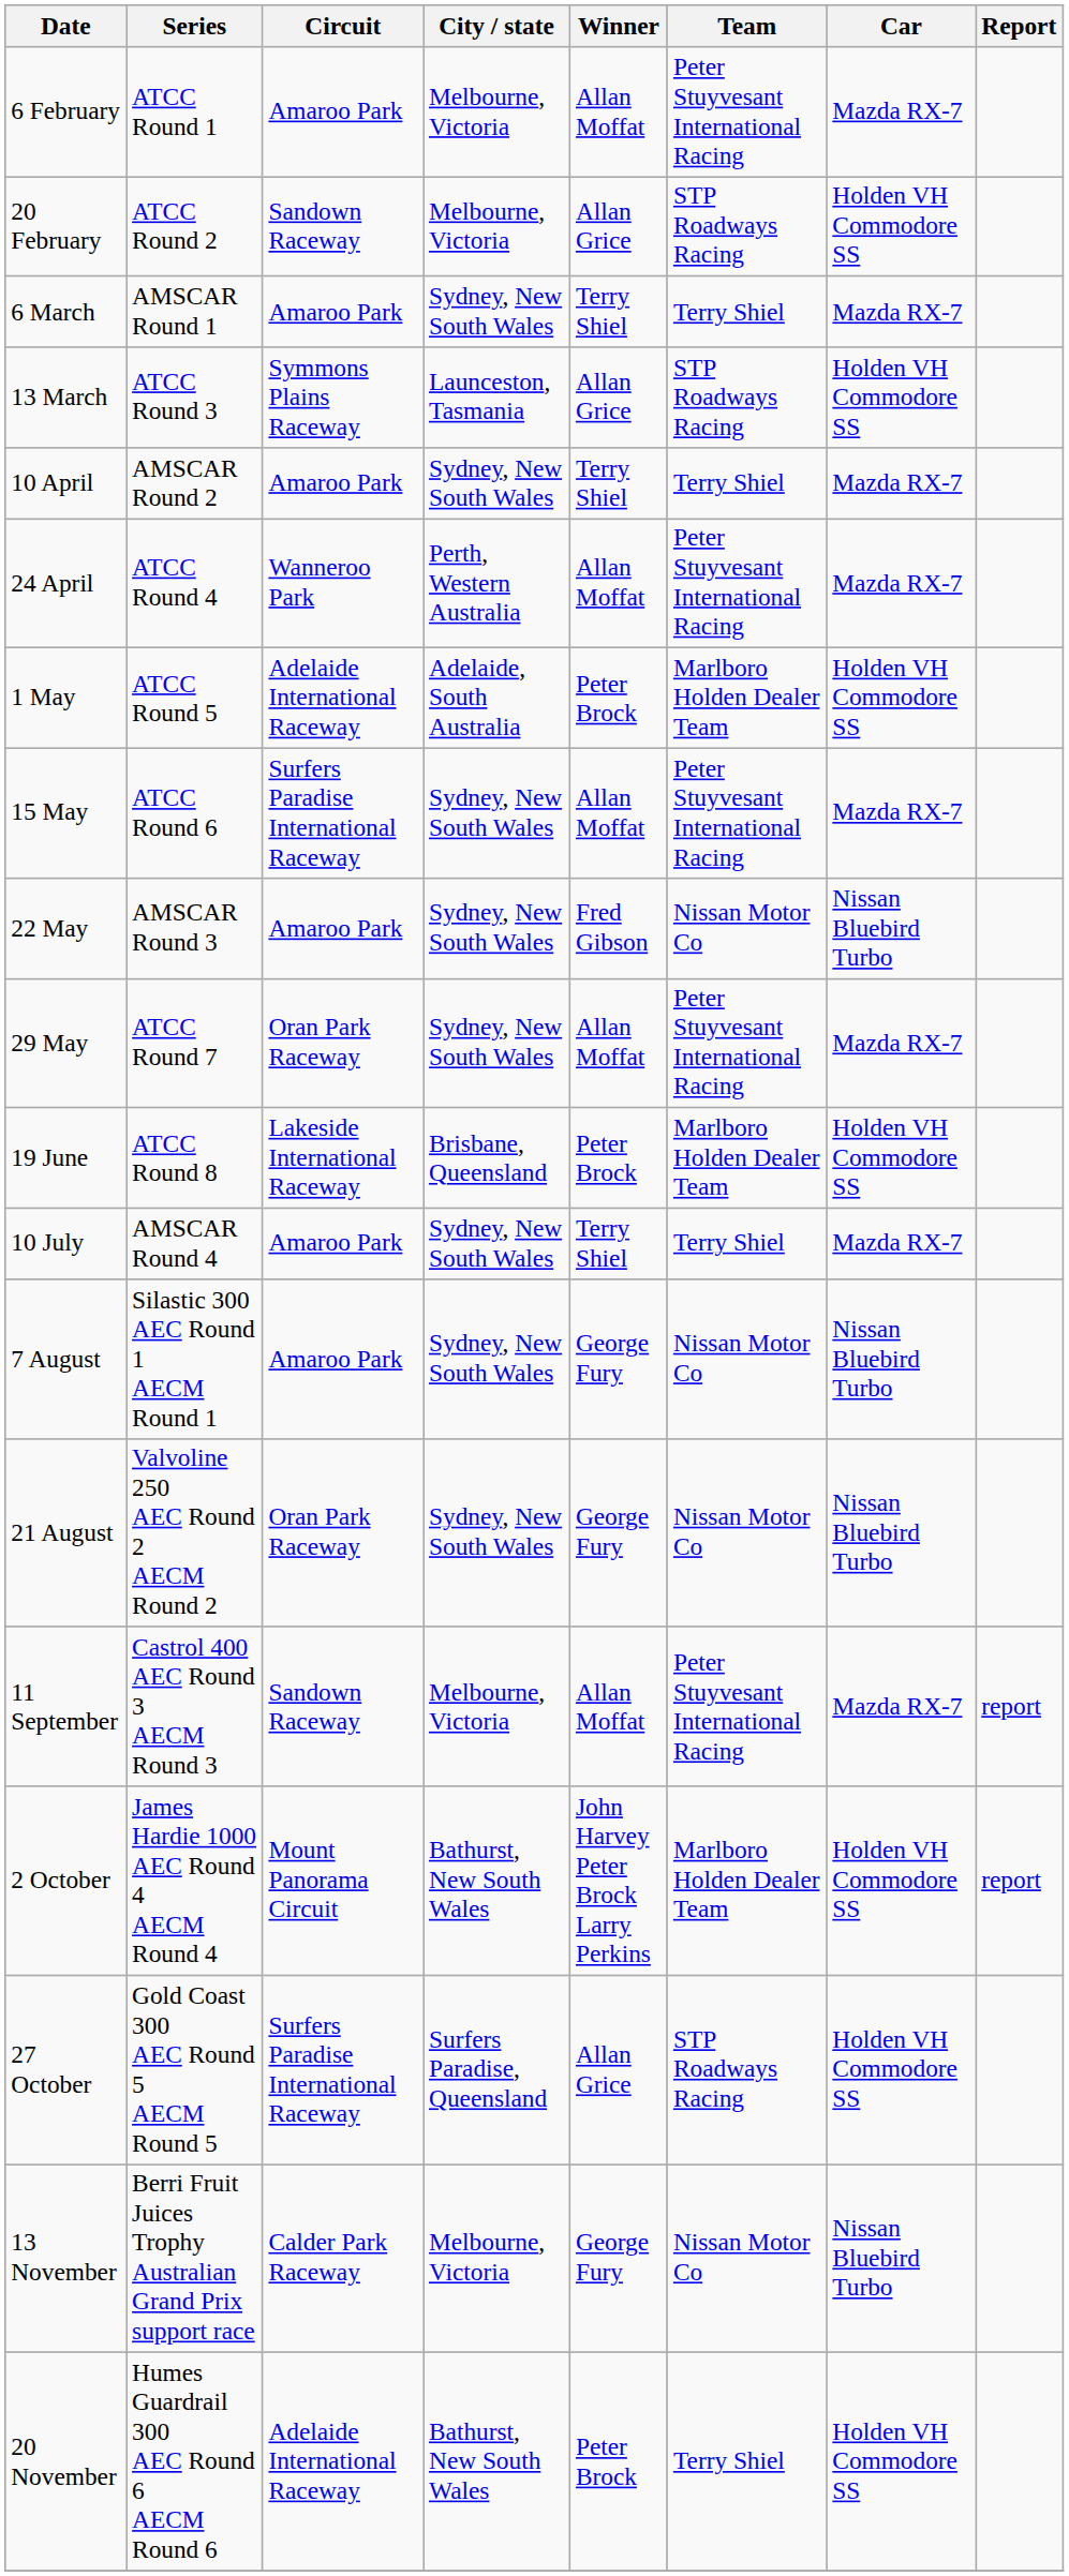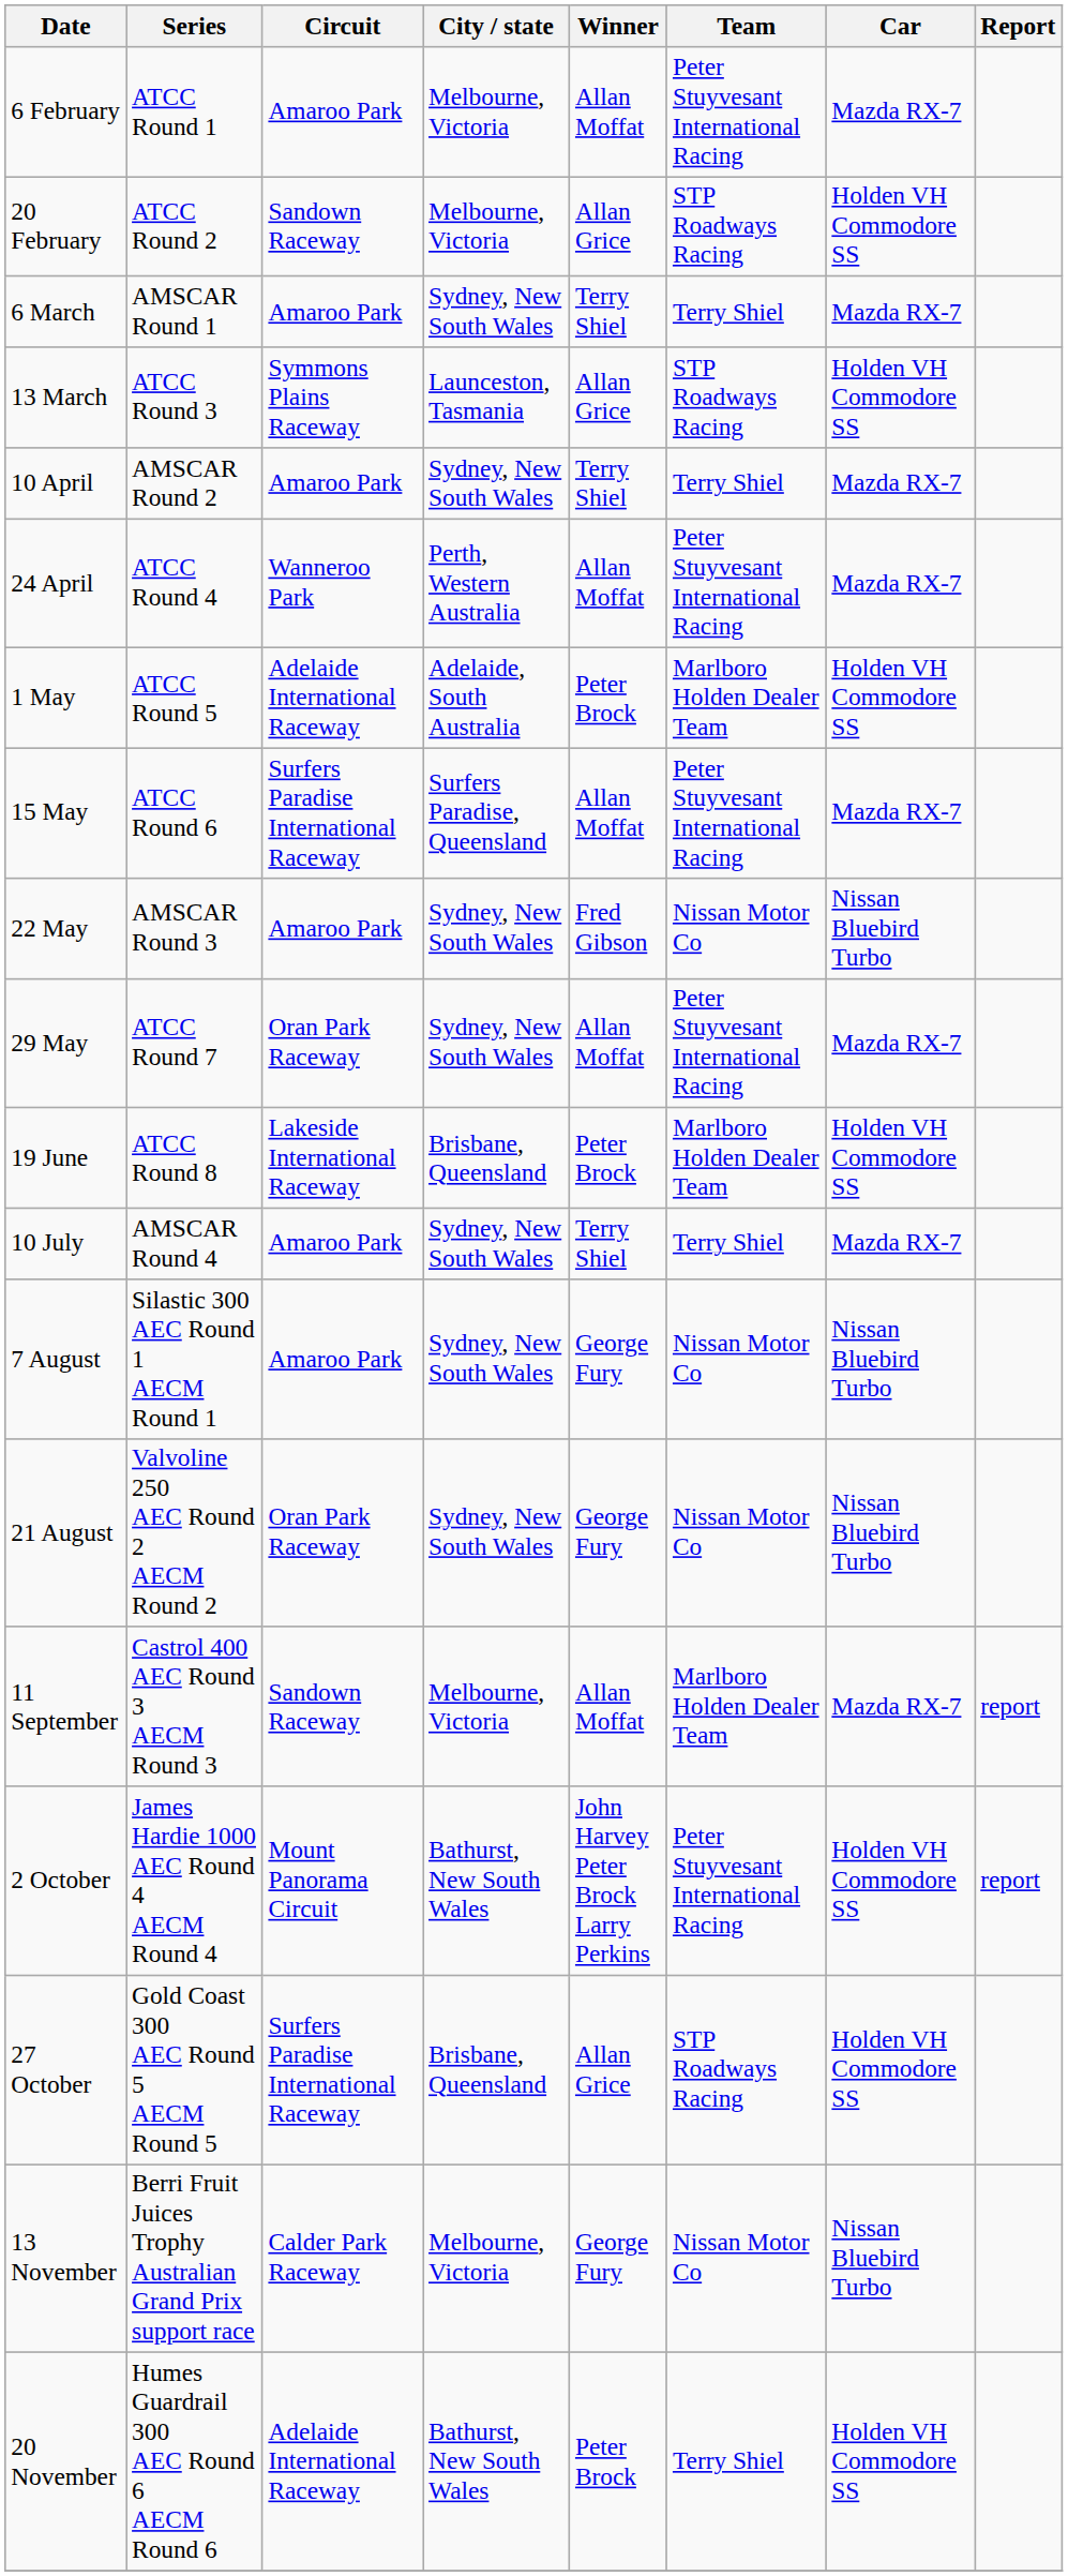15 May | City / state: Sydney, New South Wales -> Surfers Paradise, Queensland
11 September | Team: Peter Stuyvesant International Racing -> Marlboro Holden Dealer Team
2 October | Team: Marlboro Holden Dealer Team -> Peter Stuyvesant International Racing
27 October | City / state: Surfers Paradise, Queensland -> Brisbane, Queensland
